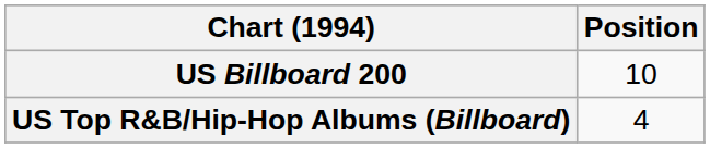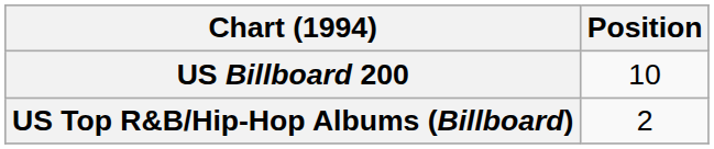US Top R&B/Hip-Hop Albums (Billboard) | Position: 4 -> 2
